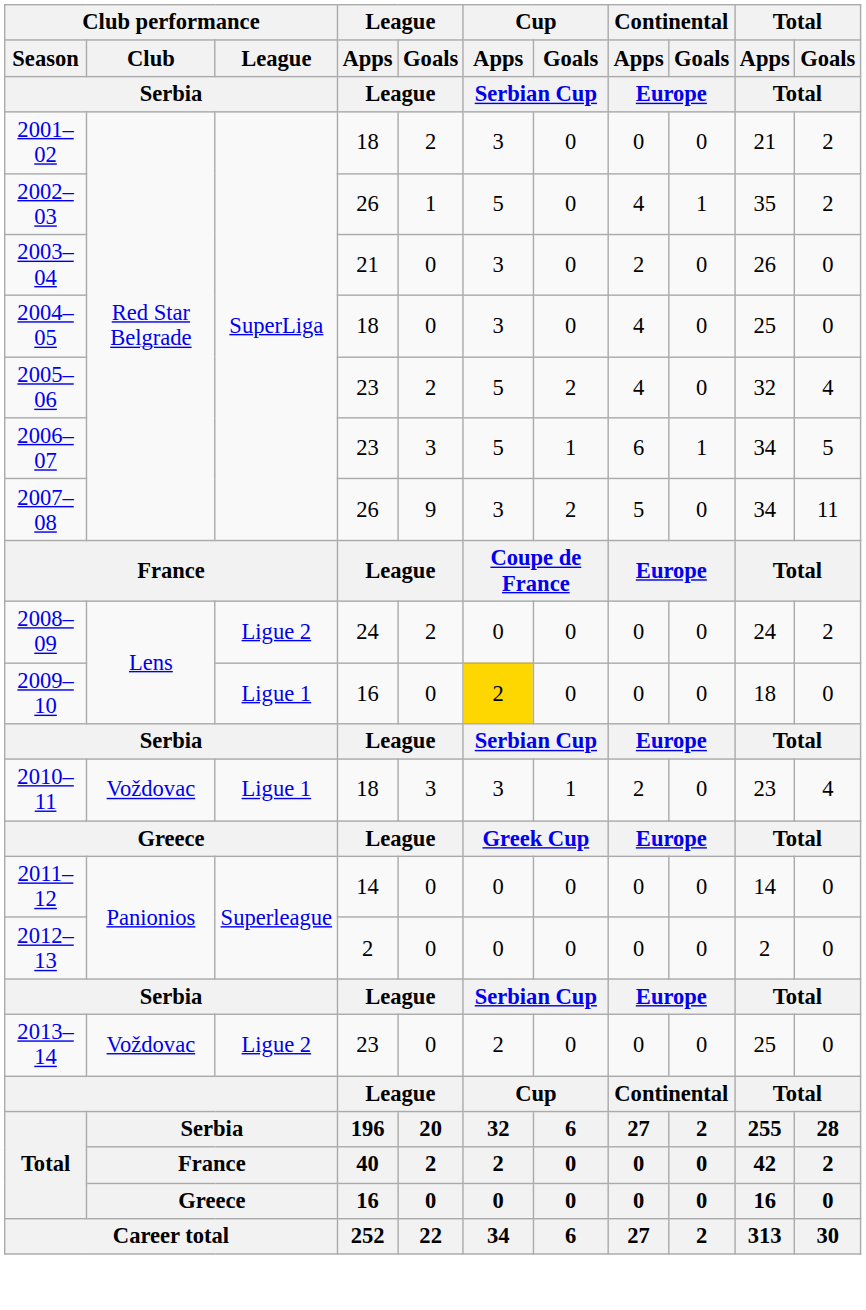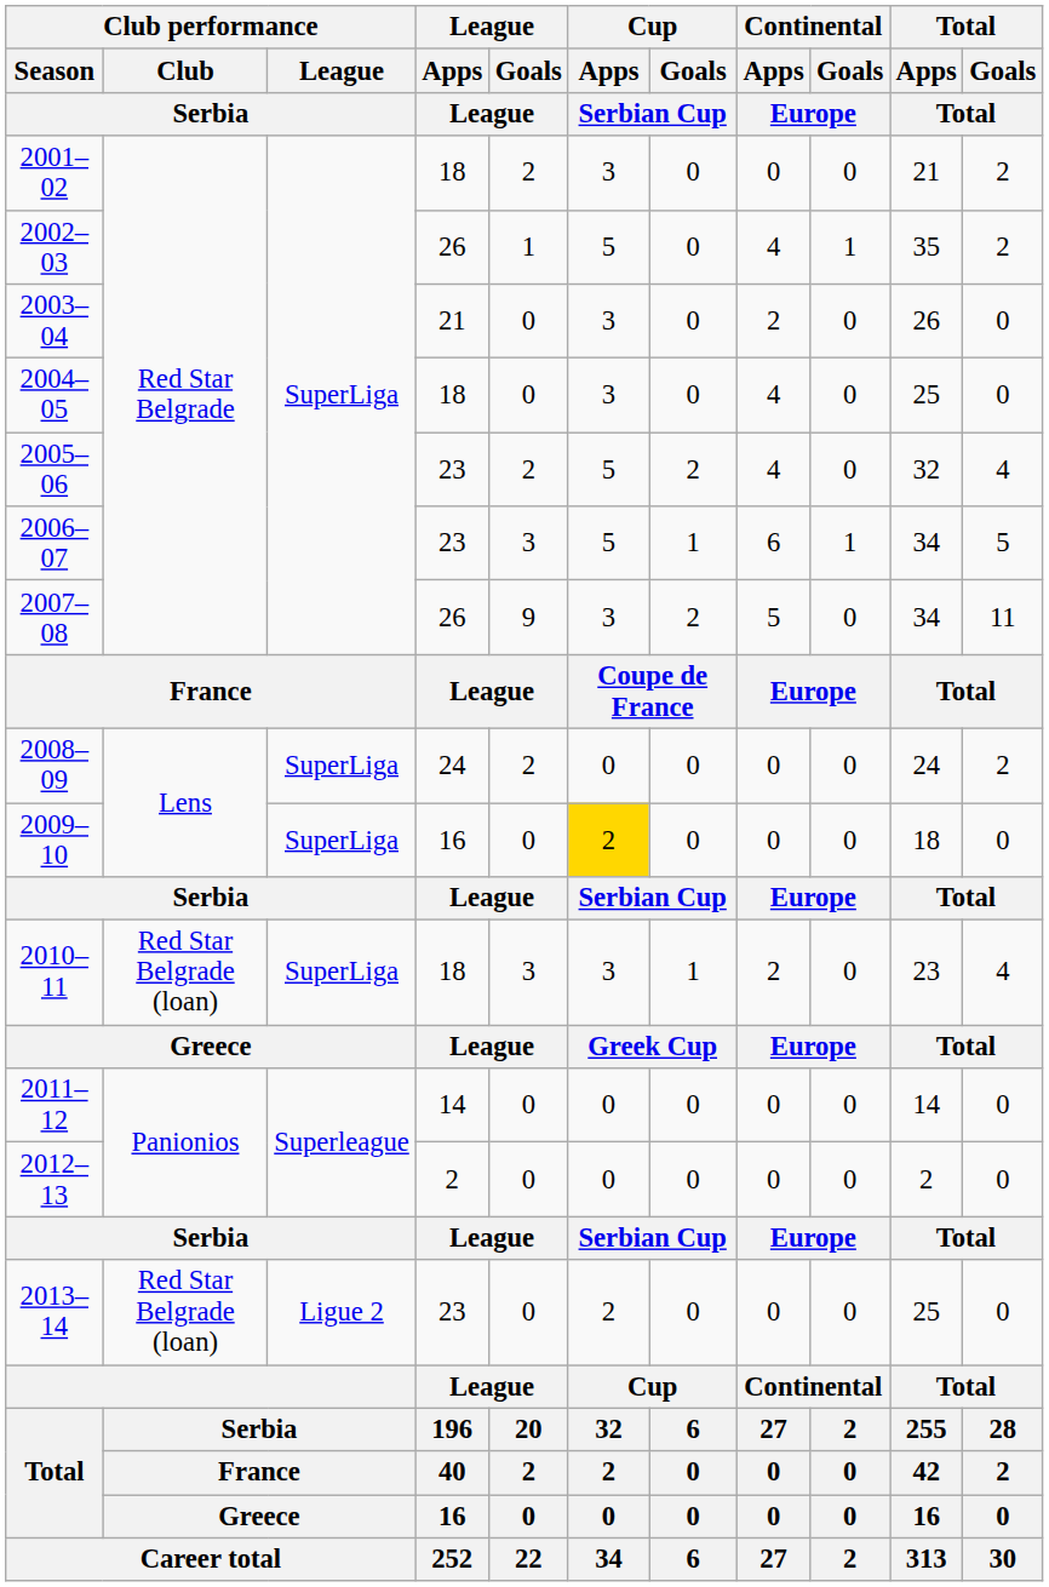2008–09 | Club performance / League / Serbia: Ligue 2 -> SuperLiga
2009–10 | Club performance / League / Serbia: Ligue 1 -> SuperLiga
2010–11 | Club performance / Club / Serbia: Voždovac -> Red Star Belgrade (loan)
2010–11 | Club performance / League / Serbia: Ligue 1 -> SuperLiga
2013–14 | Club performance / Club / Serbia: Voždovac -> Red Star Belgrade (loan)
